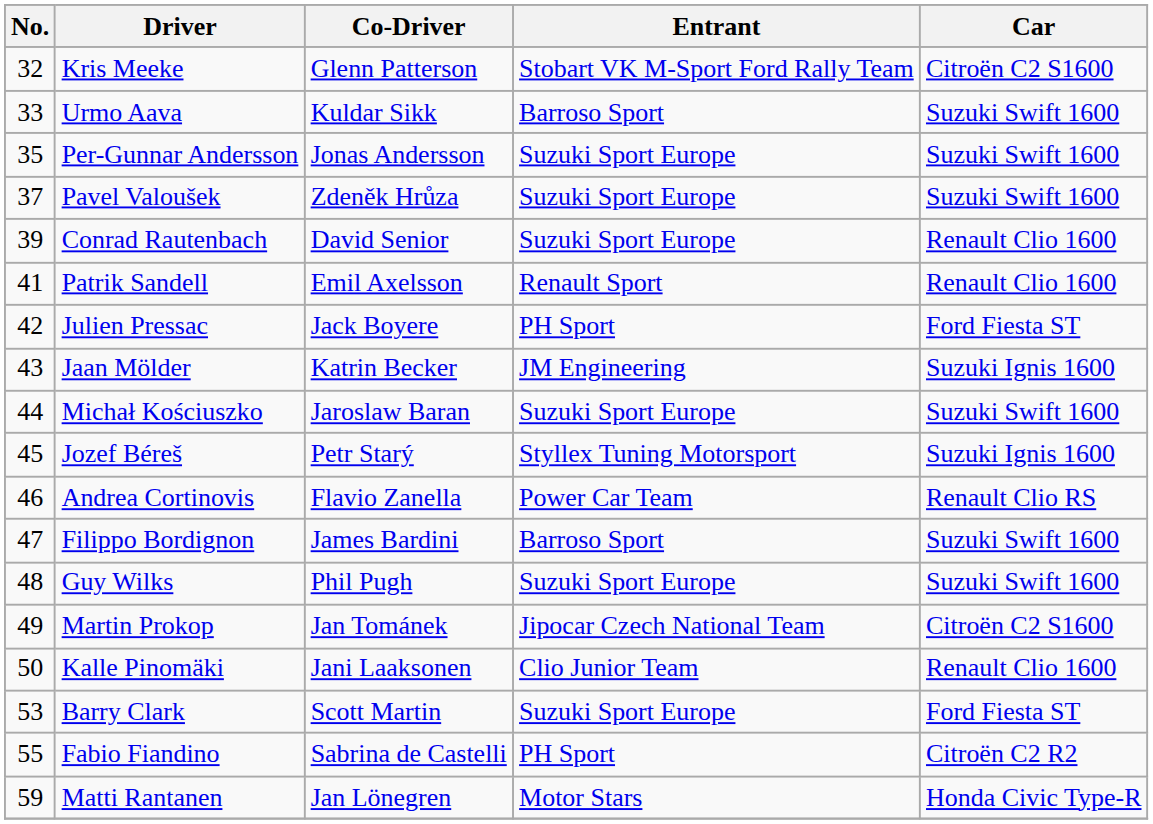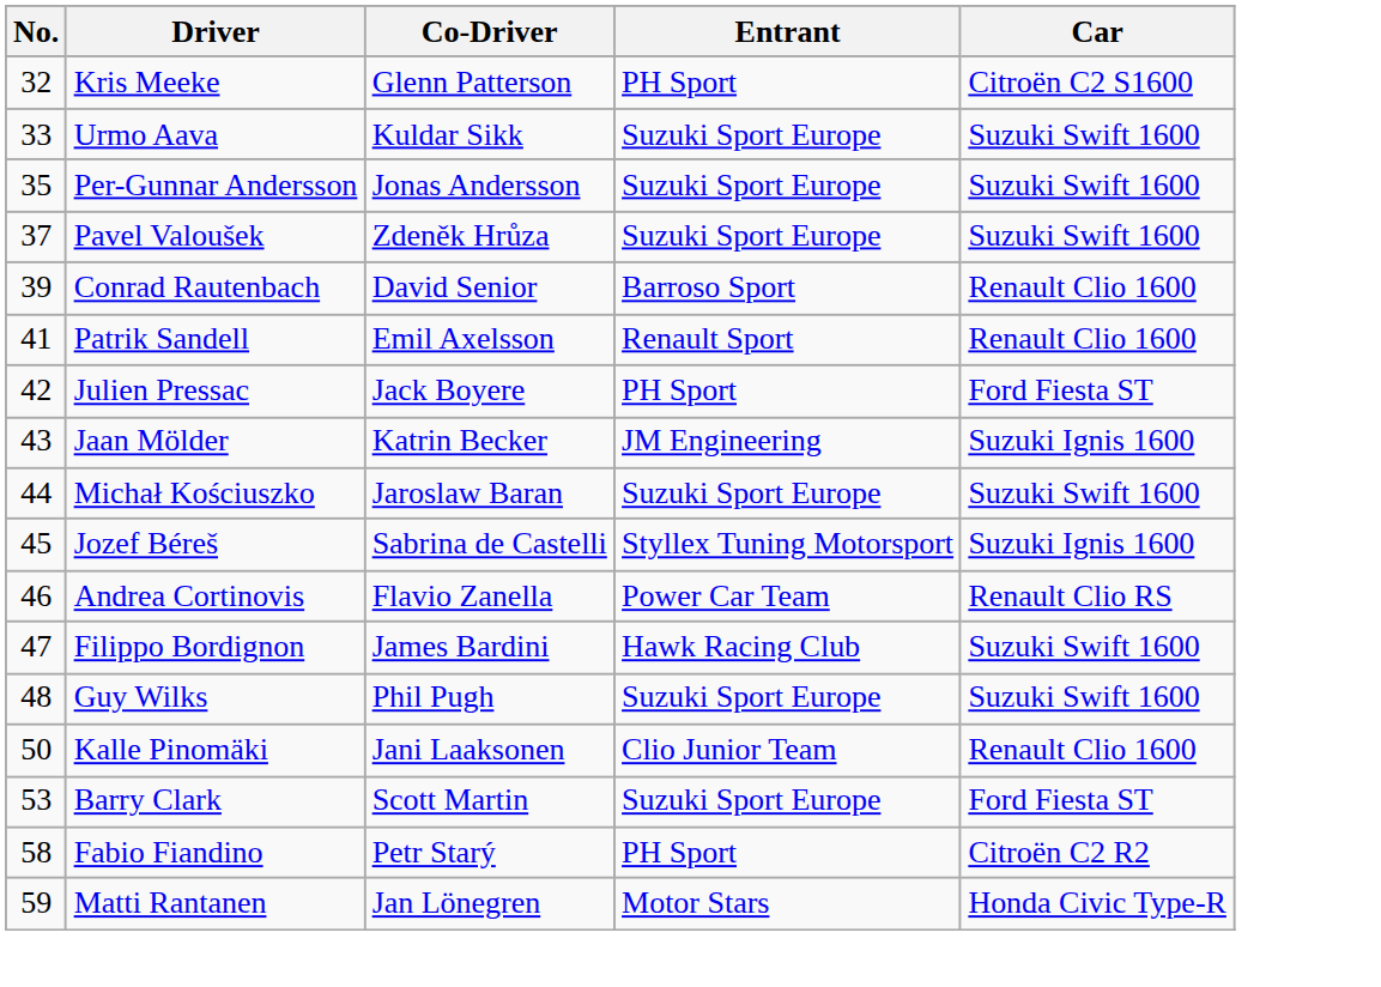Kris Meeke | Entrant: Stobart VK M-Sport Ford Rally Team -> PH Sport
Urmo Aava | Entrant: Barroso Sport -> Suzuki Sport Europe
Conrad Rautenbach | Entrant: Suzuki Sport Europe -> Barroso Sport
Jozef Béreš | Co-Driver: Petr Starý -> Sabrina de Castelli
Filippo Bordignon | Entrant: Barroso Sport -> Hawk Racing Club
- row: 49 | Martin Prokop | Jan Tománek | Jipocar Czech National Team | Citroën C2 S1600
Fabio Fiandino | No.: 55 -> 58
Fabio Fiandino | Co-Driver: Sabrina de Castelli -> Petr Starý
